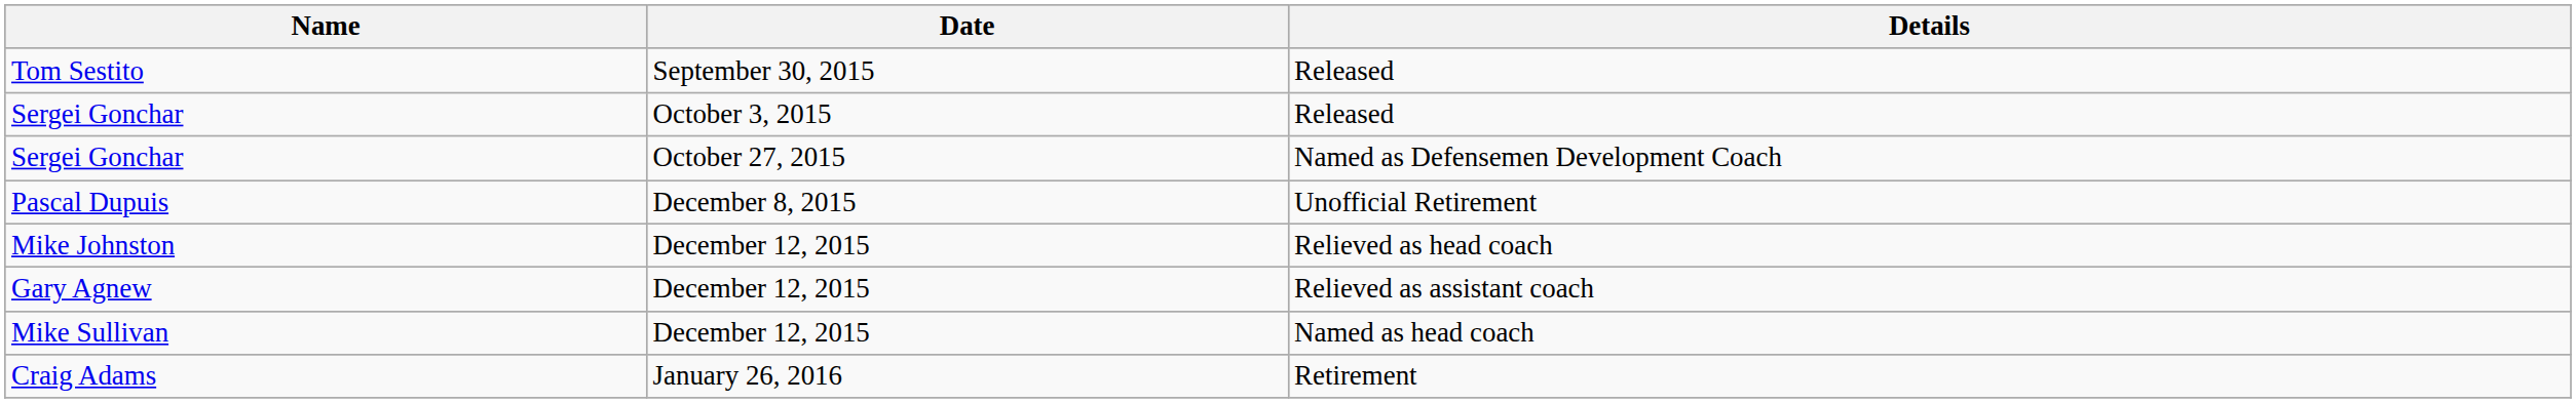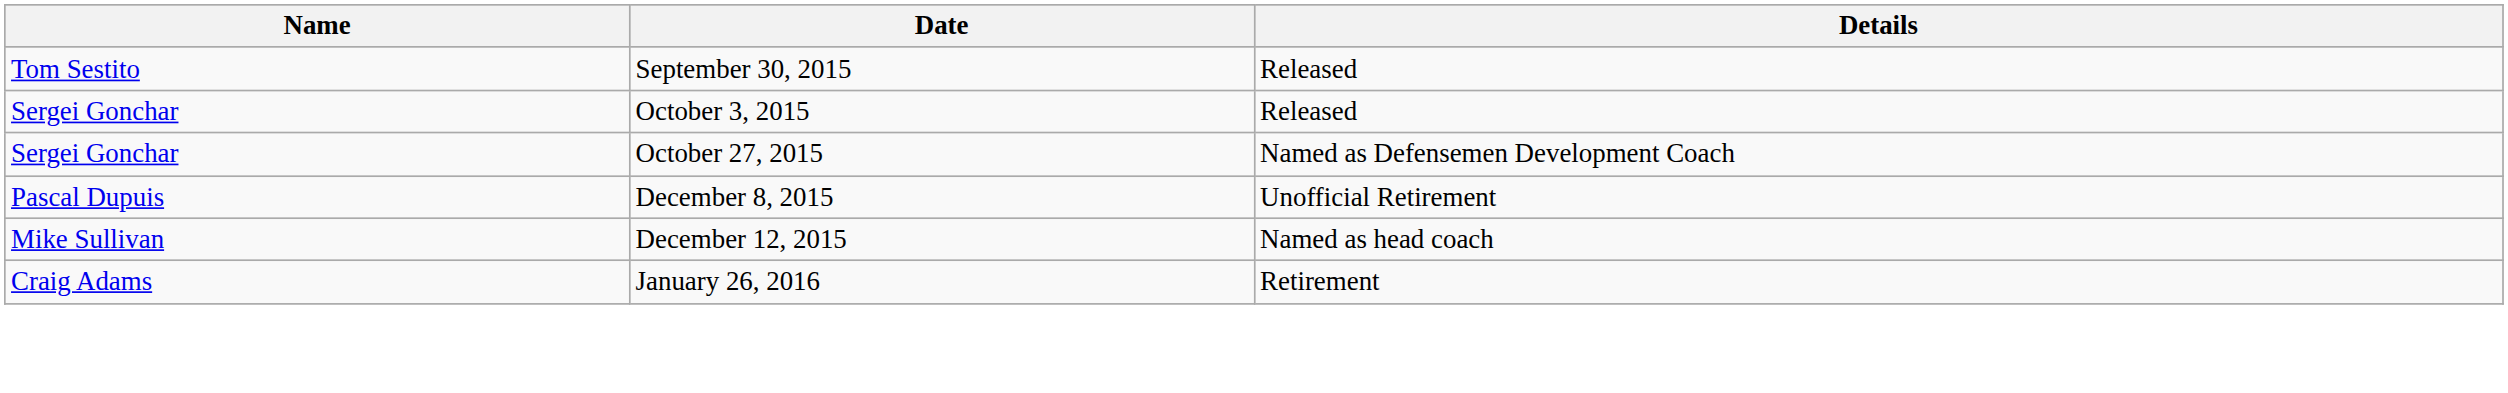- row: Mike Johnston | December 12, 2015 | Relieved as head coach
- row: Gary Agnew | December 12, 2015 | Relieved as assistant coach
